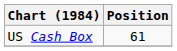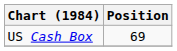US Cash Box | Position: 61 -> 69
